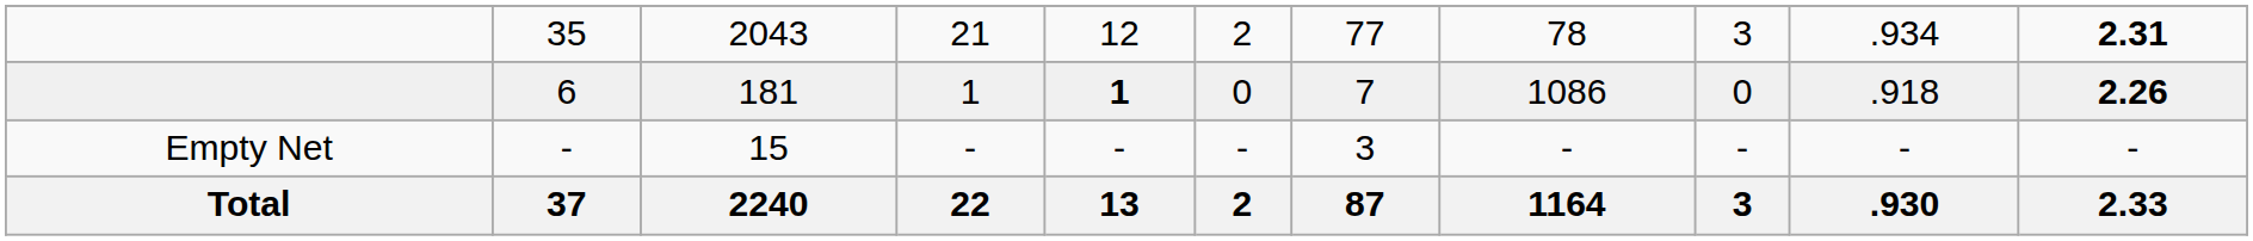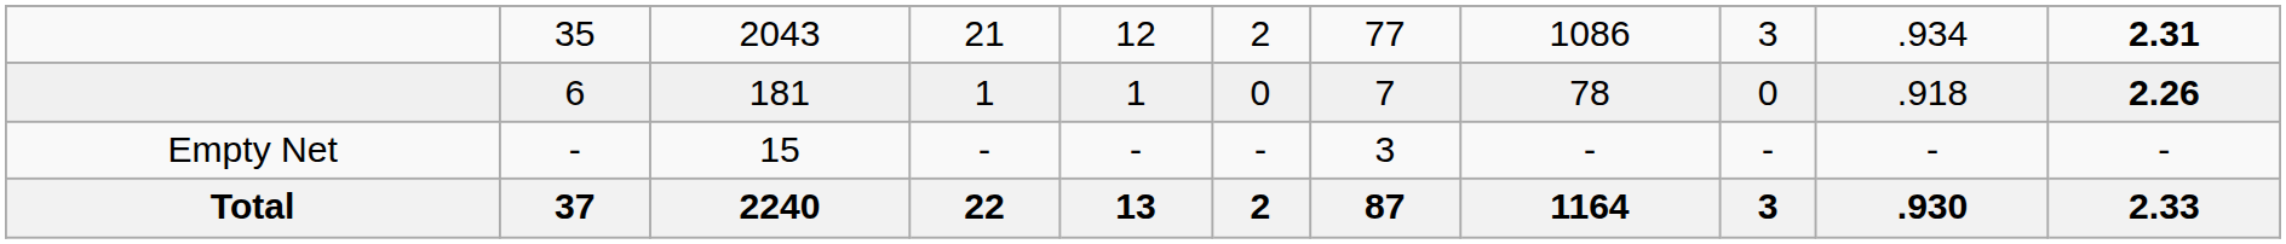35 | column 8: 78 -> 1086
6 | column 5: bold -> normal
6 | column 8: 1086 -> 78
